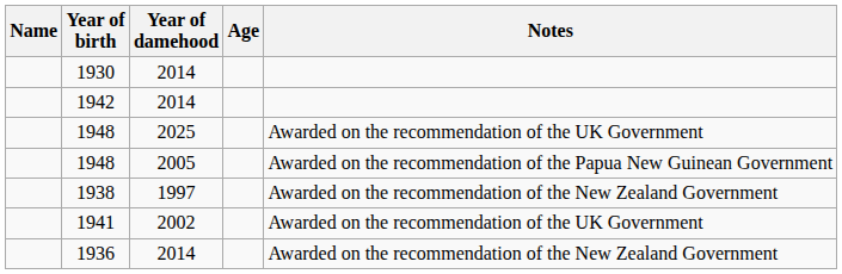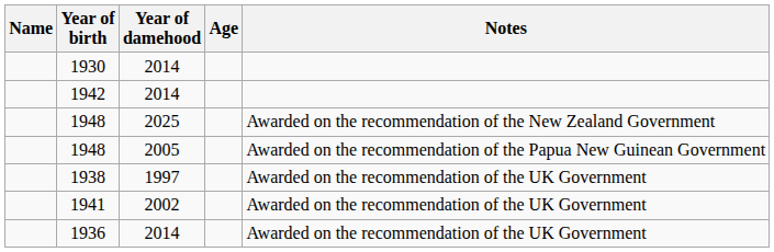1948 / 2025 | Notes: Awarded on the recommendation of the UK Government -> Awarded on the recommendation of the New Zealand Government
1938 | Notes: Awarded on the recommendation of the New Zealand Government -> Awarded on the recommendation of the UK Government
1936 | Notes: Awarded on the recommendation of the New Zealand Government -> Awarded on the recommendation of the UK Government
